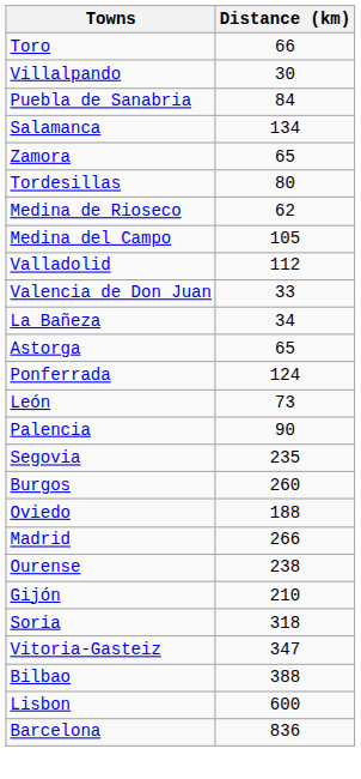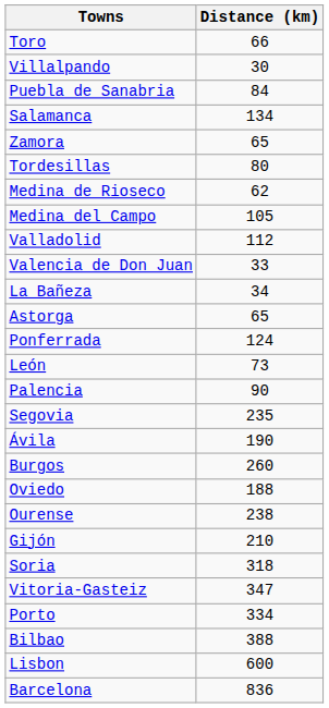+ row: Ávila | 190
- row: Madrid | 266
+ row: Porto | 334
